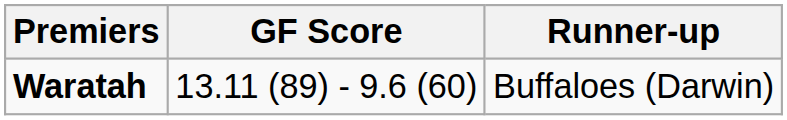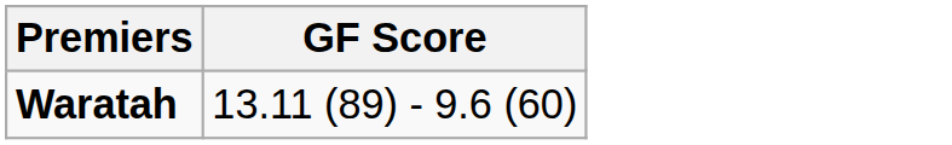- column: Runner-up | Buffaloes (Darwin)
